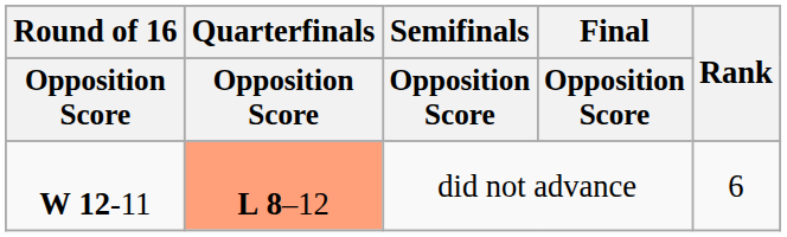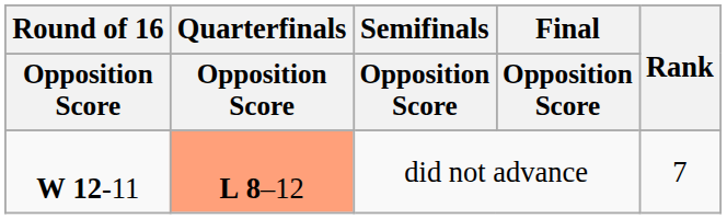did not advance | Rank: 6 -> 7
